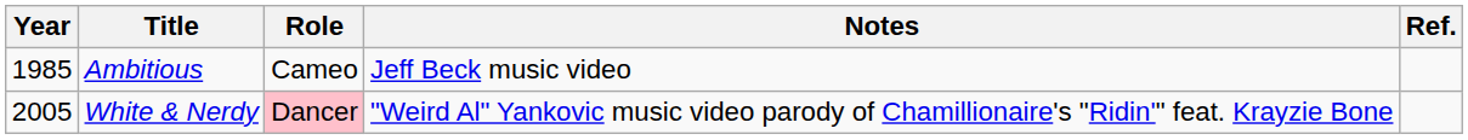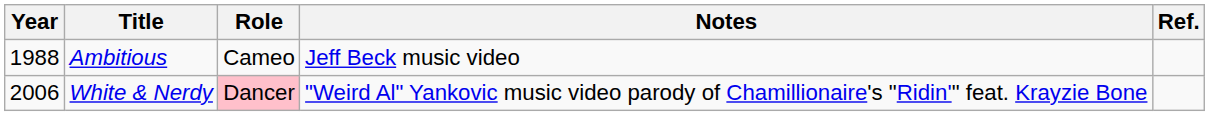Ambitious | Year: 1985 -> 1988
White & Nerdy | Year: 2005 -> 2006
